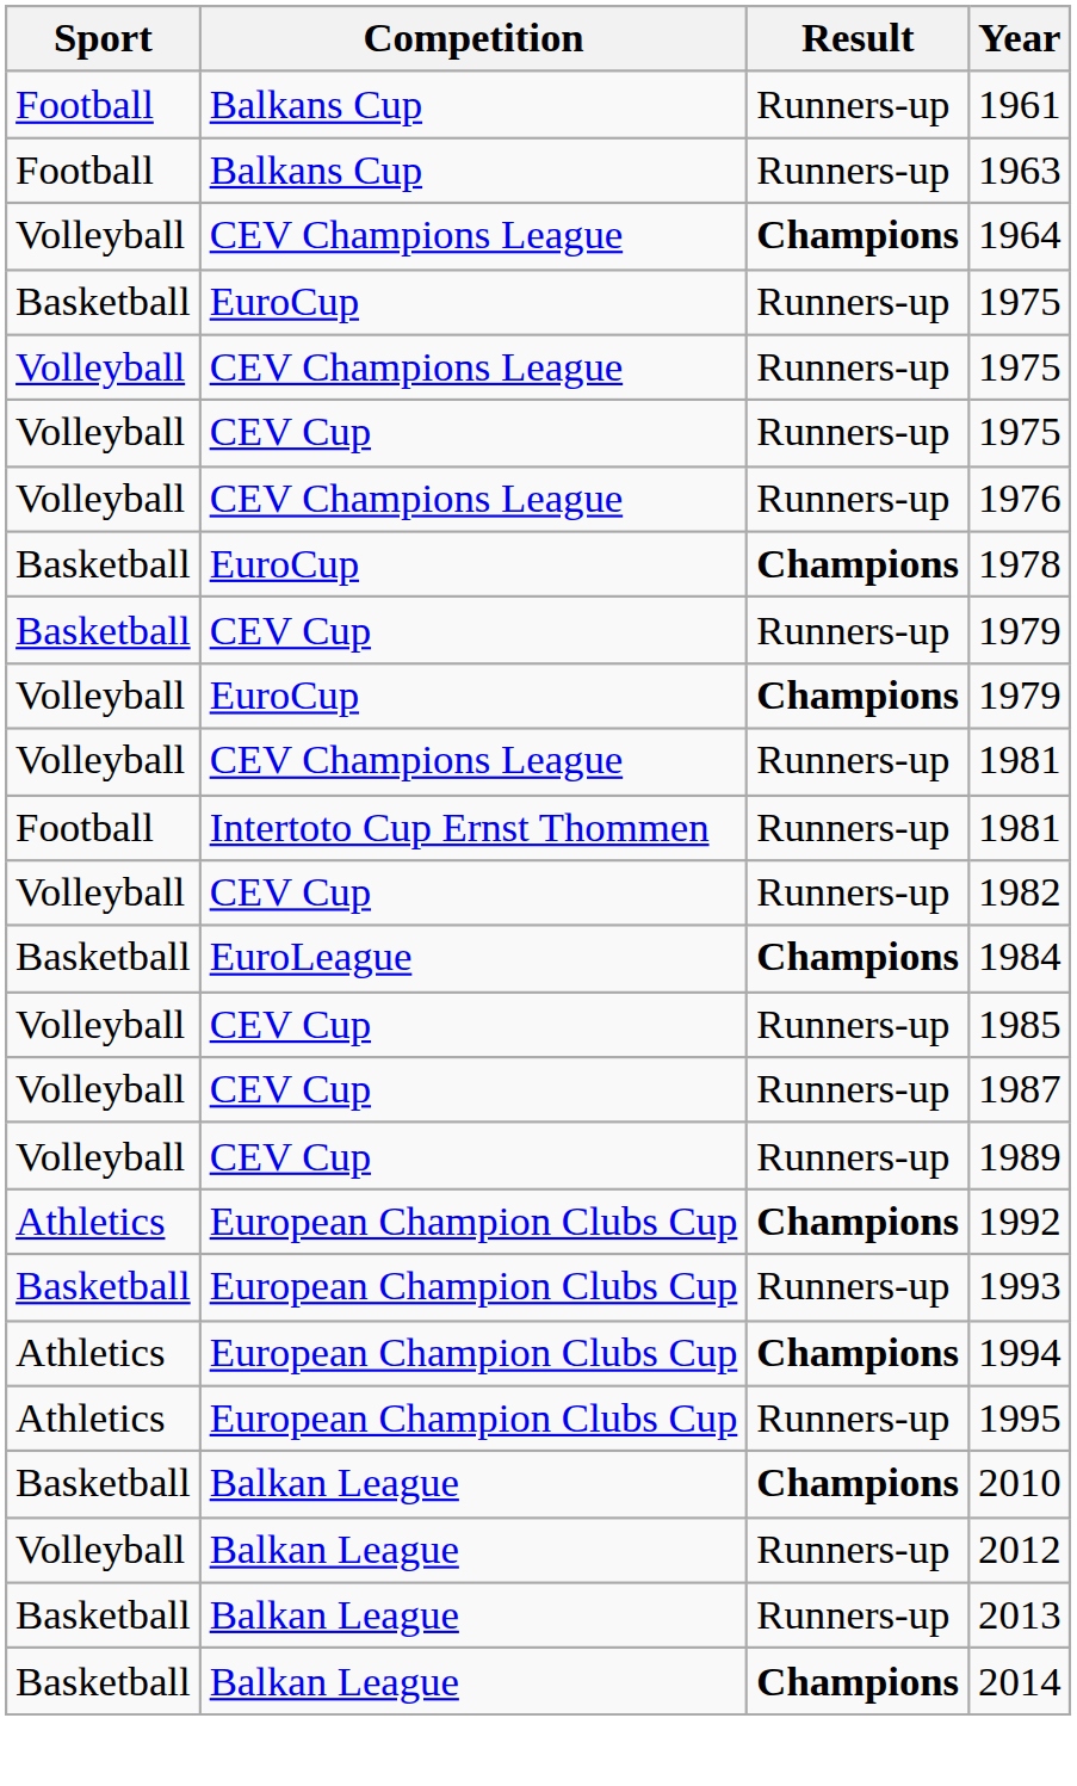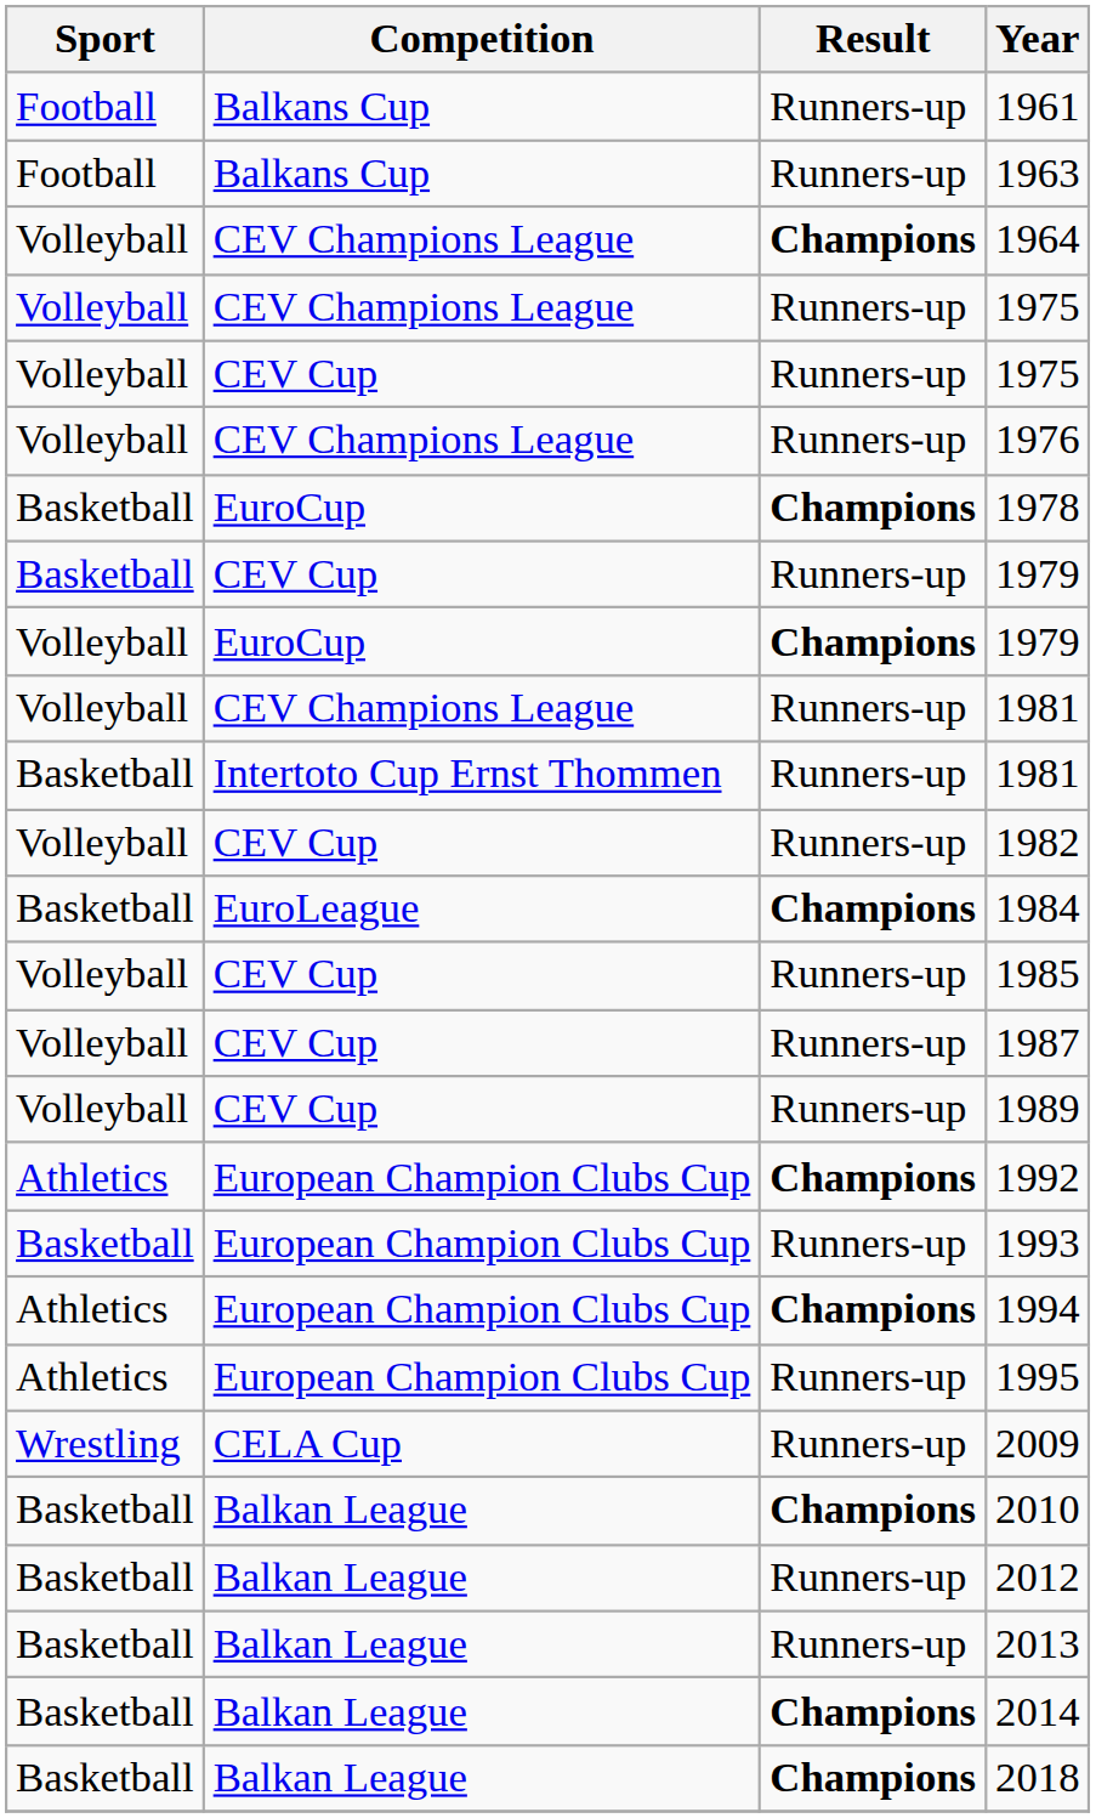- row: Basketball | EuroCup | Runners-up | 1975
Intertoto Cup Ernst Thommen / 1981 | Sport: Football -> Basketball
+ row: Wrestling | CELA Cup | Runners-up | 2009
2012 | Sport: Volleyball -> Basketball
+ row: Basketball | Balkan League | Champions | 2018
